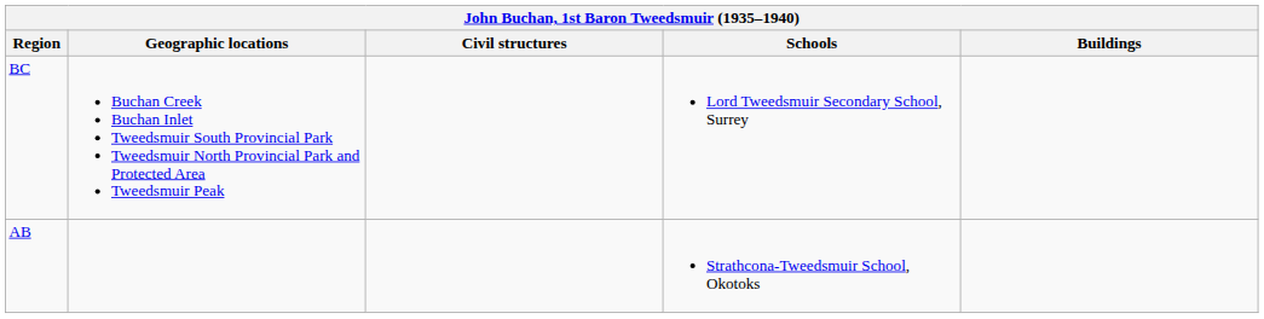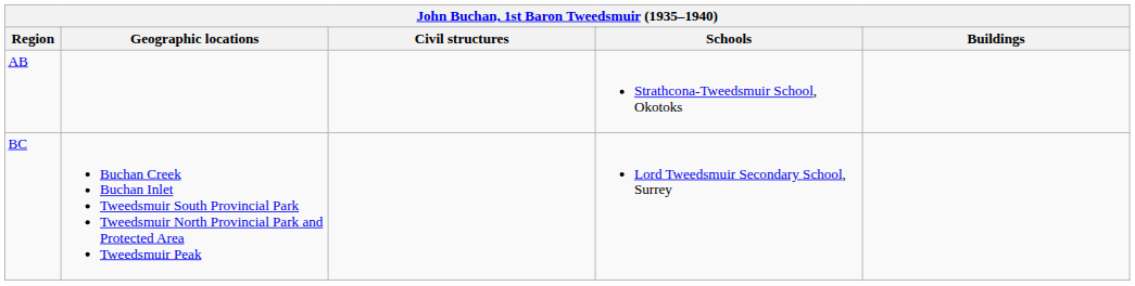rows swapped: AB <-> BC
